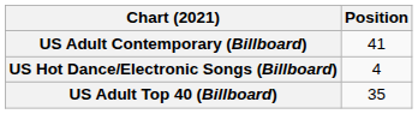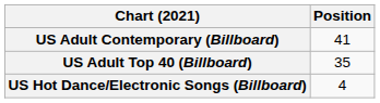rows swapped: US Adult Top 40 (Billboard) <-> US Hot Dance/Electronic Songs (Billboard)
